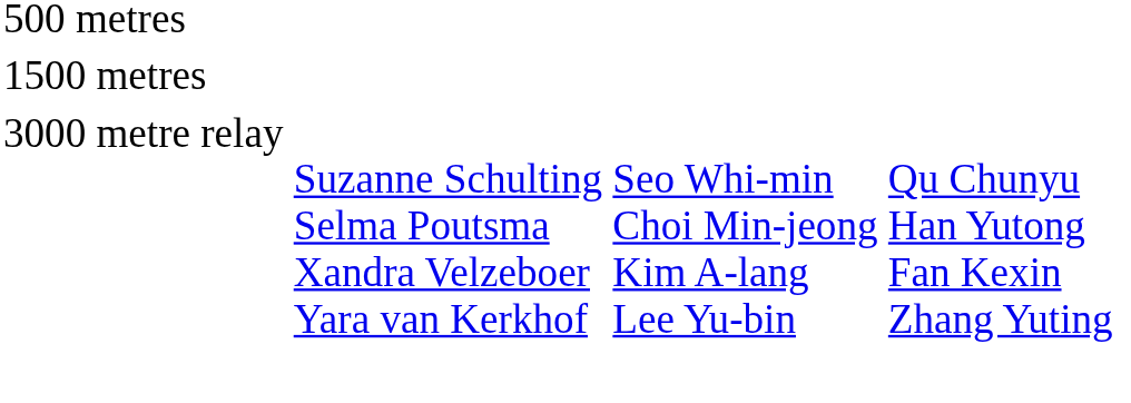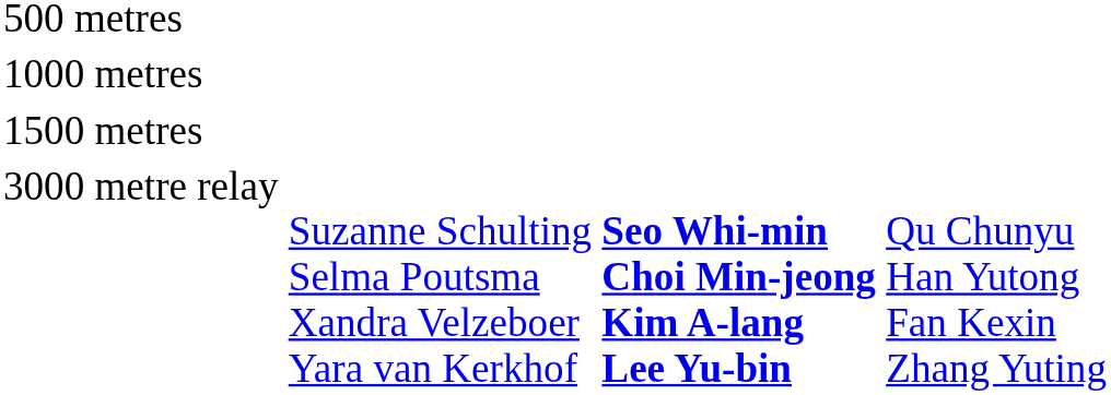+ row: 1000 metres
3000 metre relay | column 3: normal -> bold
